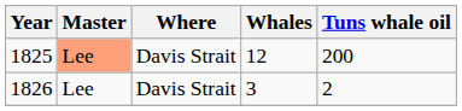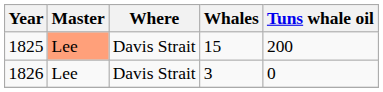1825 | Whales: 12 -> 15
1826 | Tuns whale oil: 2 -> 0
